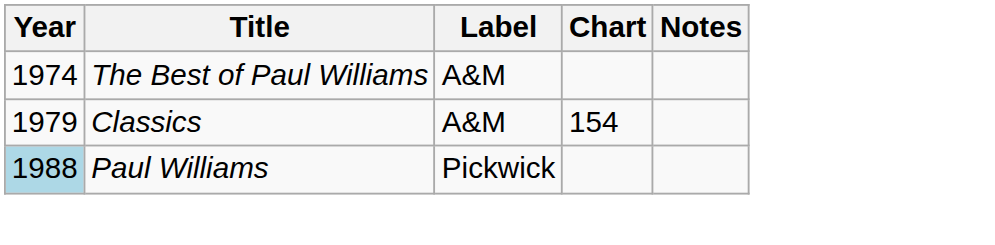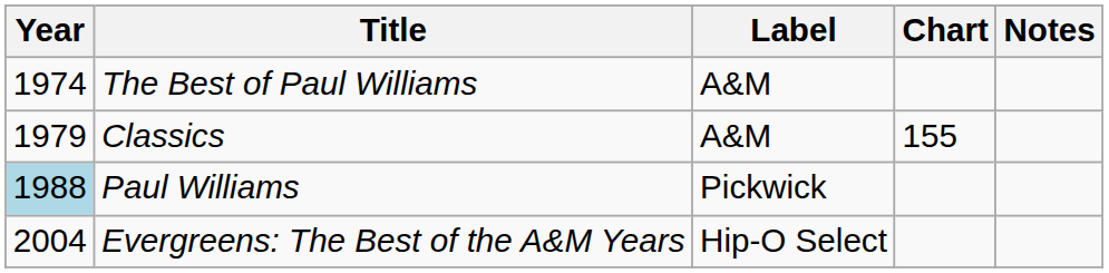Classics | Chart: 154 -> 155
+ row: 2004 | Evergreens: The Best of the A&M Years | Hip-O Select
